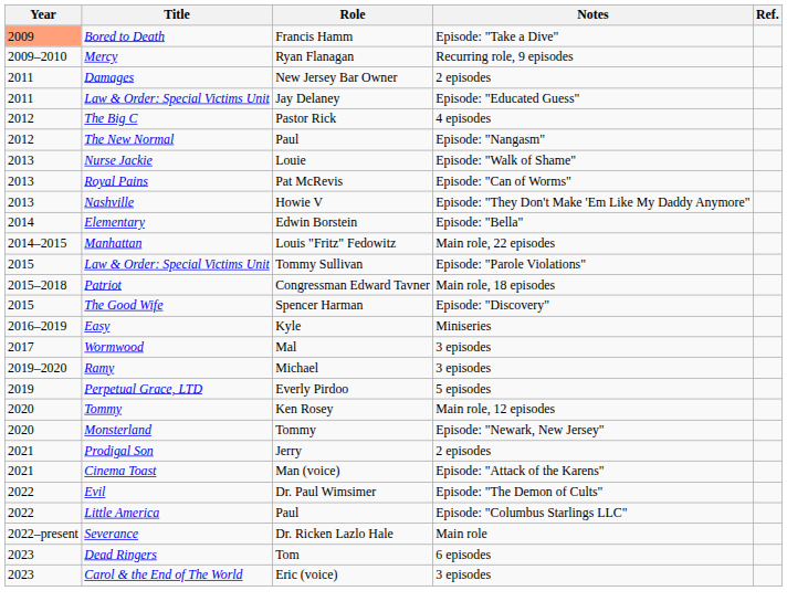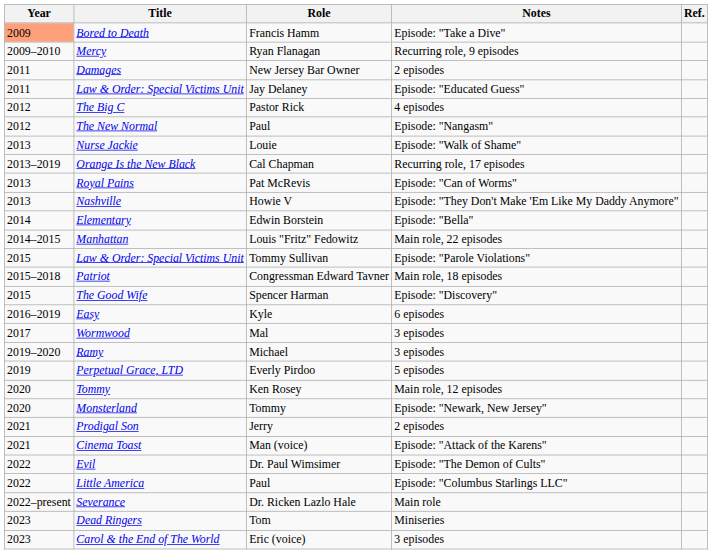+ row: 2013–2019 | Orange Is the New Black | Cal Chapman | Recurring role, 17 episodes
Easy | Notes: Miniseries -> 6 episodes
Dead Ringers | Notes: 6 episodes -> Miniseries
